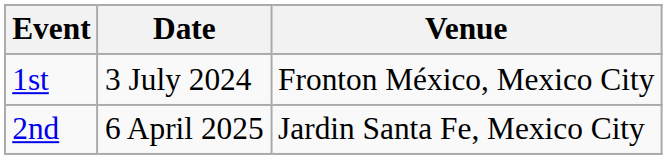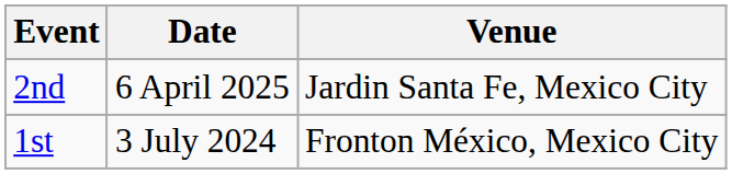rows swapped: 1st <-> 2nd
